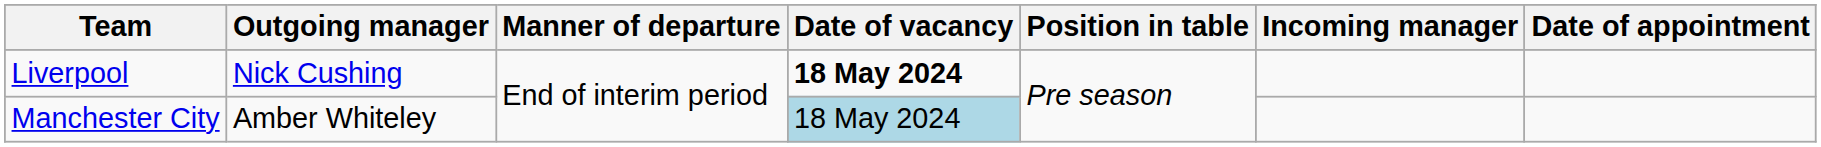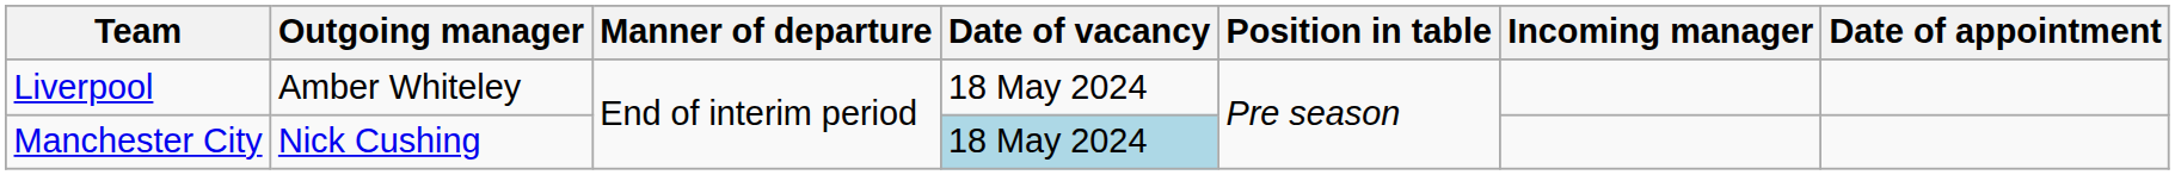Liverpool | Outgoing manager: Nick Cushing -> Amber Whiteley
Liverpool | Date of vacancy: bold -> normal
Manchester City | Outgoing manager: Amber Whiteley -> Nick Cushing
